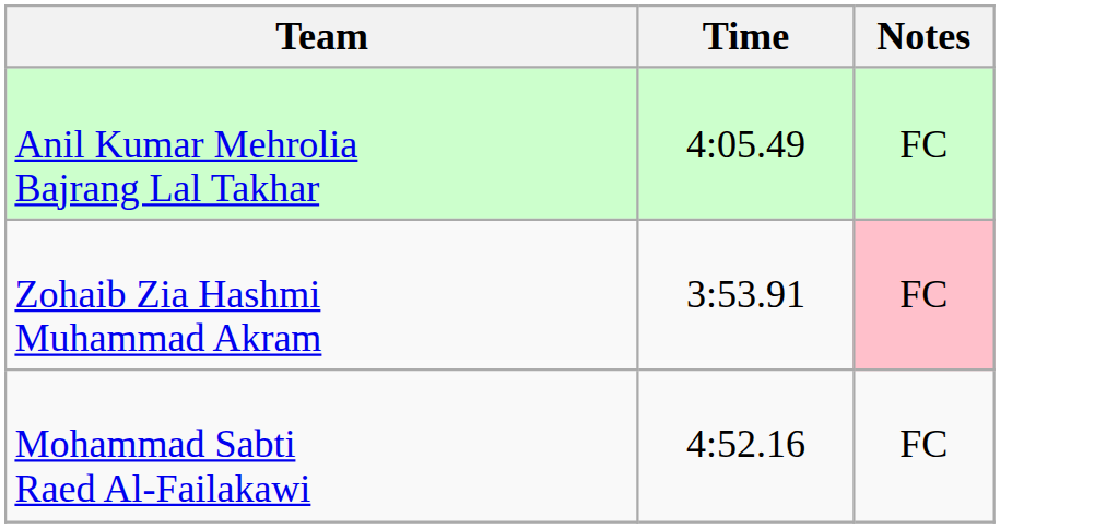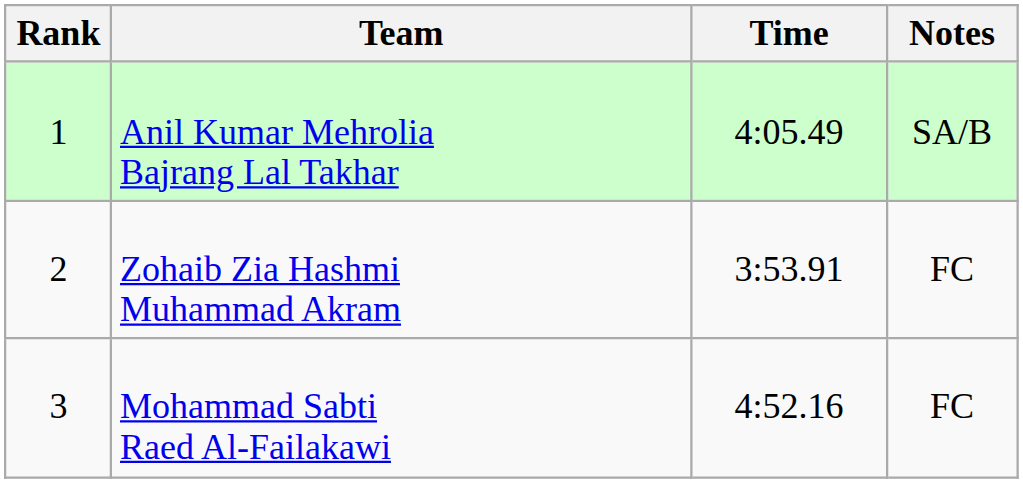+ column: Rank | 1 | 2 | 3
Anil Kumar Mehrolia Bajrang Lal Takhar | Notes: FC -> SA/B
Zohaib Zia Hashmi Muhammad Akram | Notes: pink background -> no background
